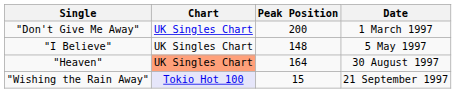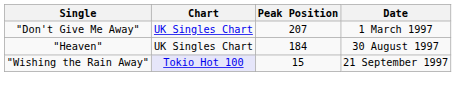"Don't Give Me Away" | Peak Position: 200 -> 207
- row: "I Believe" | UK Singles Chart | 148 | 5 May 1997
"Heaven" | Chart: lightsalmon background -> no background
"Heaven" | Peak Position: 164 -> 184
